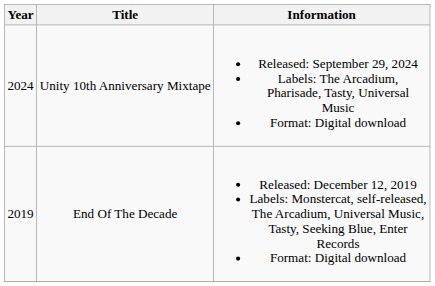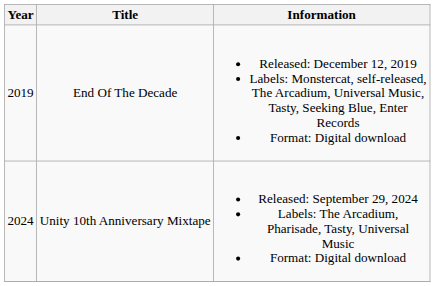rows swapped: End Of The Decade <-> Unity 10th Anniversary Mixtape
